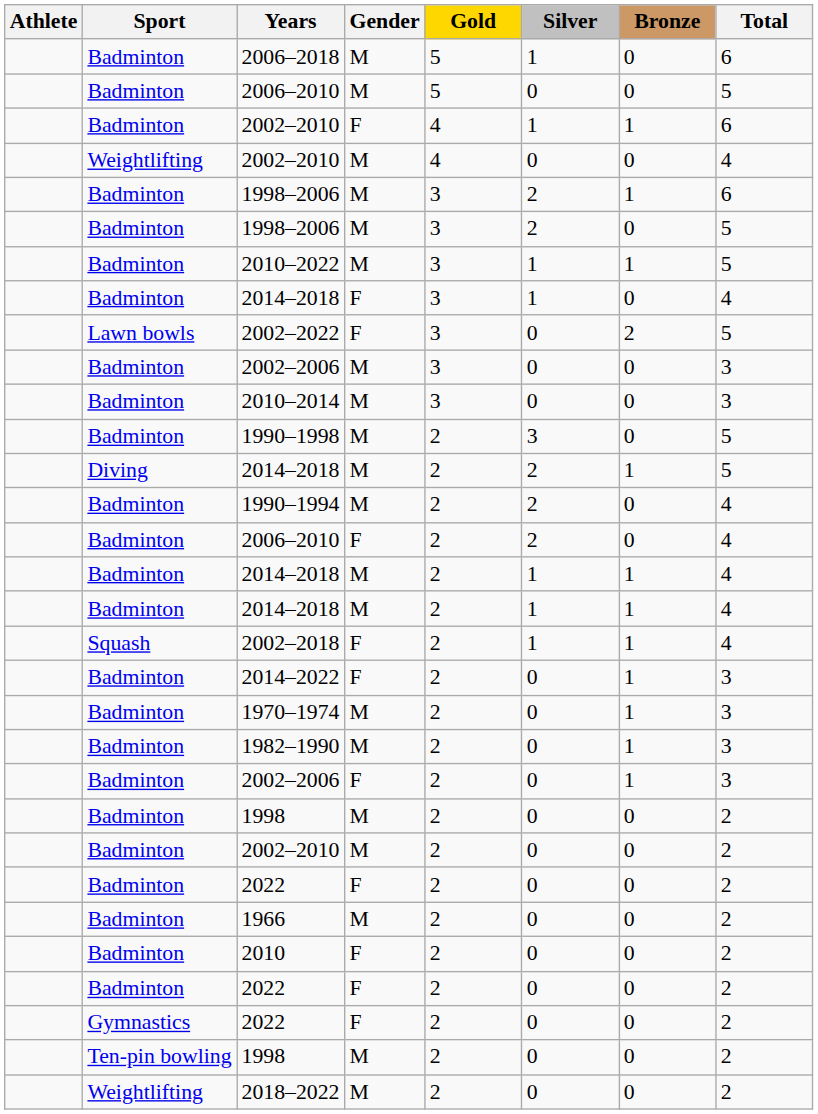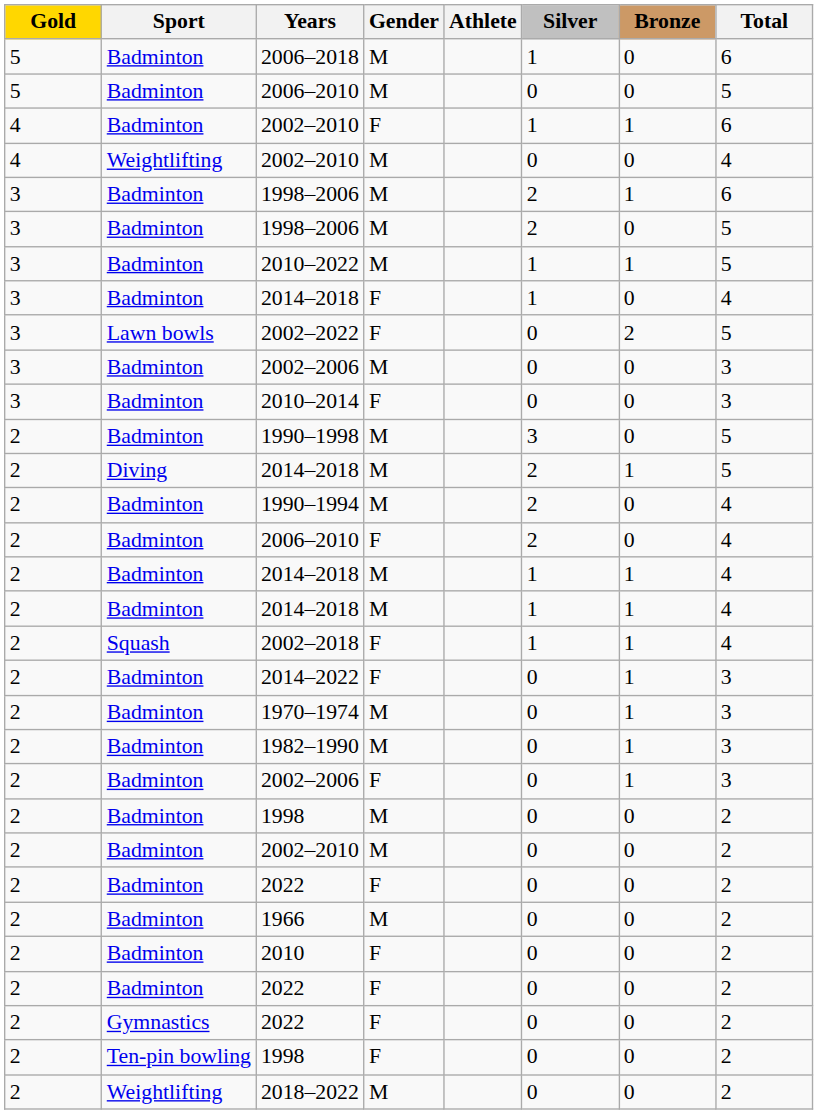columns swapped: Athlete <-> Gold
2010–2014 | Gender: M -> F
Ten-pin bowling / 1998 | Gender: M -> F
